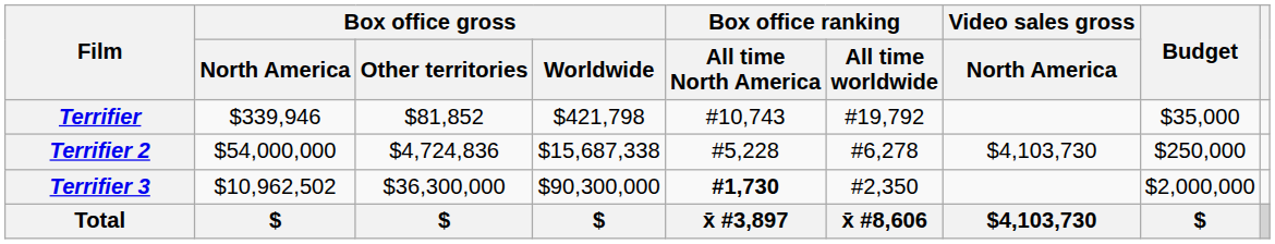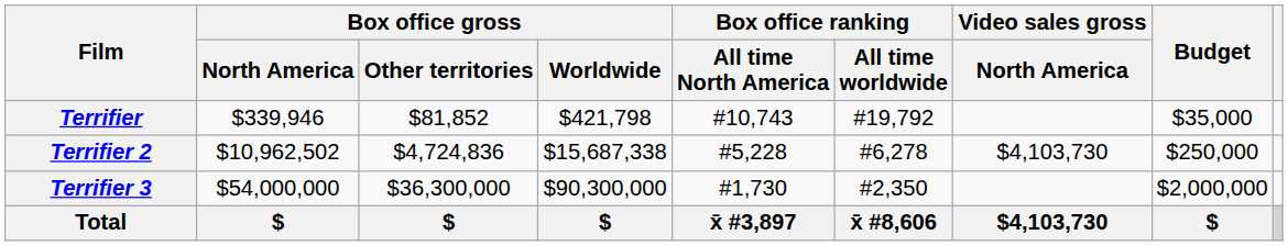Terrifier 2 | Box office gross / North America: $54,000,000 -> $10,962,502
Terrifier 3 | Box office gross / North America: $10,962,502 -> $54,000,000
Terrifier 3 | Box office ranking / All time North America: bold -> normal
